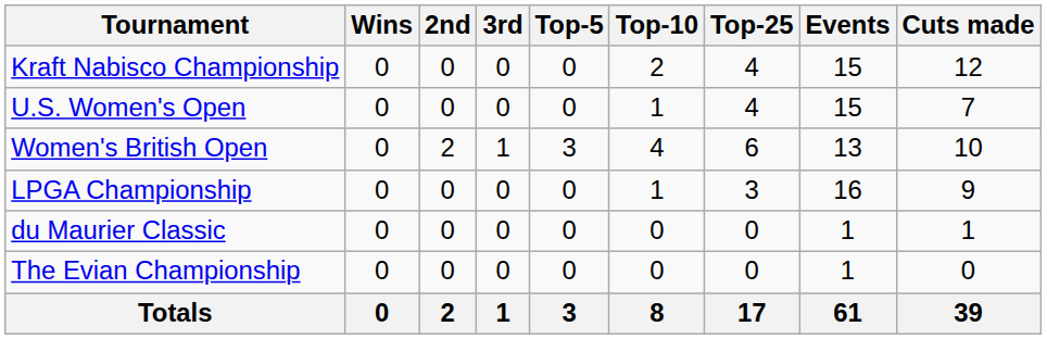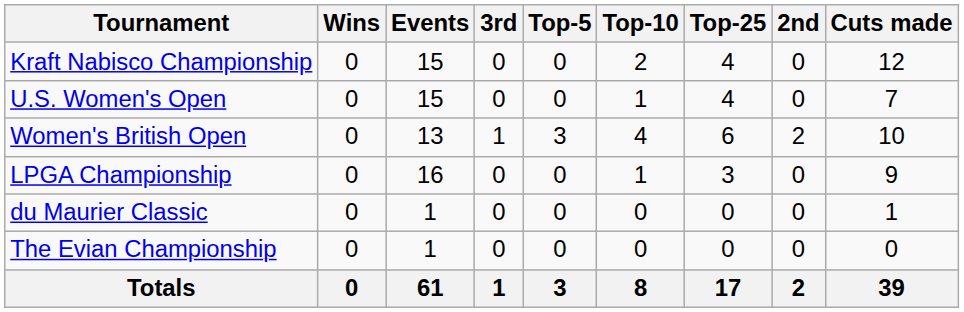columns swapped: 2nd <-> Events
